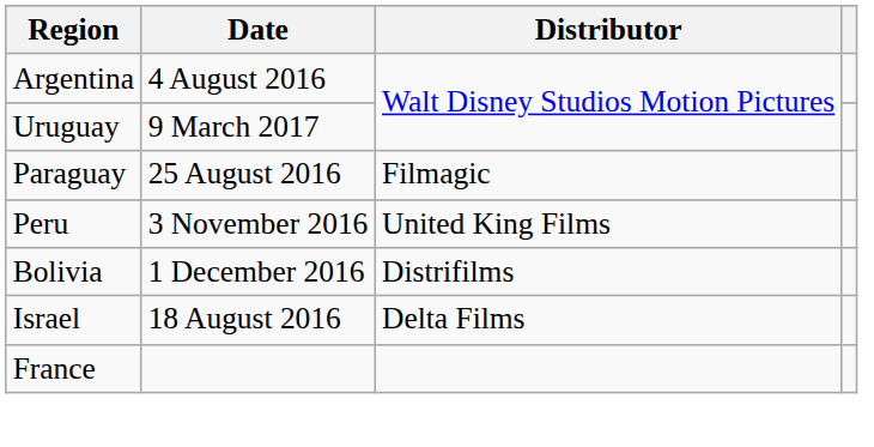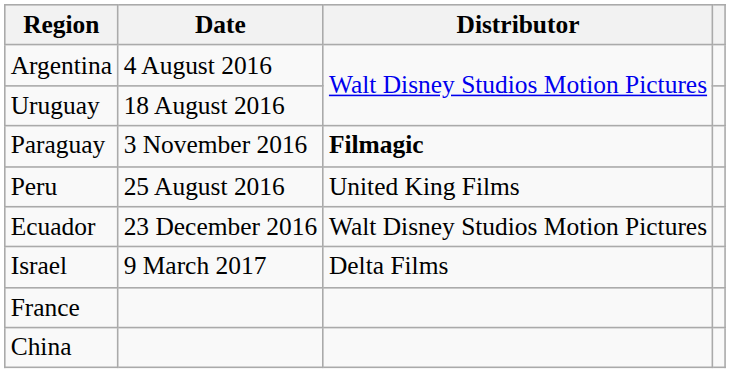Uruguay | Date: 9 March 2017 -> 18 August 2016
Paraguay | Date: 25 August 2016 -> 3 November 2016
Paraguay | Distributor: normal -> bold
Peru | Date: 3 November 2016 -> 25 August 2016
- row: Bolivia | 1 December 2016 | Distrifilms
+ row: Ecuador | 23 December 2016 | Walt Disney Studios Motion Pictures
Israel | Date: 18 August 2016 -> 9 March 2017
+ row: China
